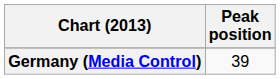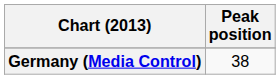Germany (Media Control) | Peak position: 39 -> 38
